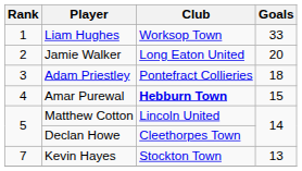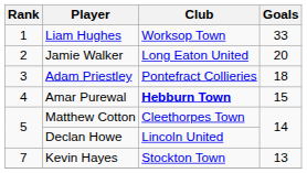Matthew Cotton | Club: Lincoln United -> Cleethorpes Town
Declan Howe | Club: Cleethorpes Town -> Lincoln United
